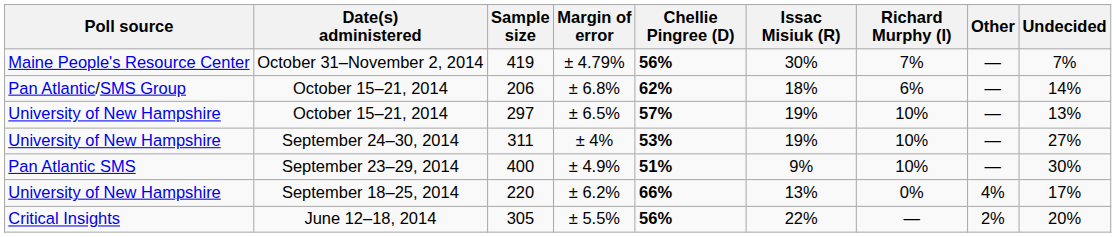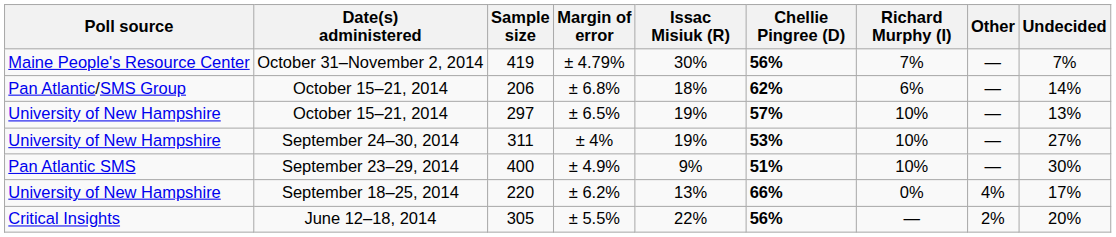columns swapped: Chellie Pingree (D) <-> Issac Misiuk (R)
